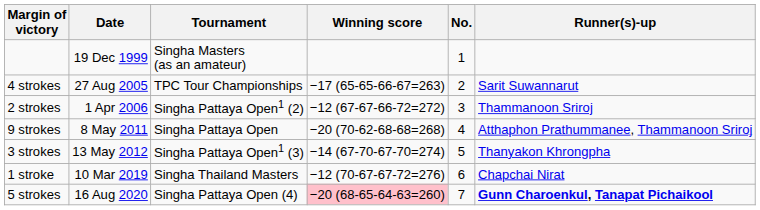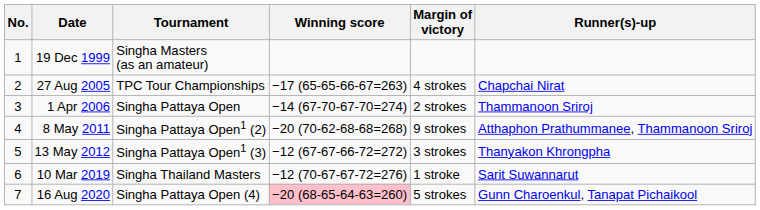columns swapped: No. <-> Margin of victory
27 Aug 2005 | Runner(s)-up: Sarit Suwannarut -> Chapchai Nirat
1 Apr 2006 | Tournament: Singha Pattaya Open1 (2) -> Singha Pattaya Open
1 Apr 2006 | Winning score: −12 (67-67-66-72=272) -> −14 (67-70-67-70=274)
8 May 2011 | Tournament: Singha Pattaya Open -> Singha Pattaya Open1 (2)
13 May 2012 | Winning score: −14 (67-70-67-70=274) -> −12 (67-67-66-72=272)
10 Mar 2019 | Runner(s)-up: Chapchai Nirat -> Sarit Suwannarut
16 Aug 2020 | Runner(s)-up: bold -> normal
